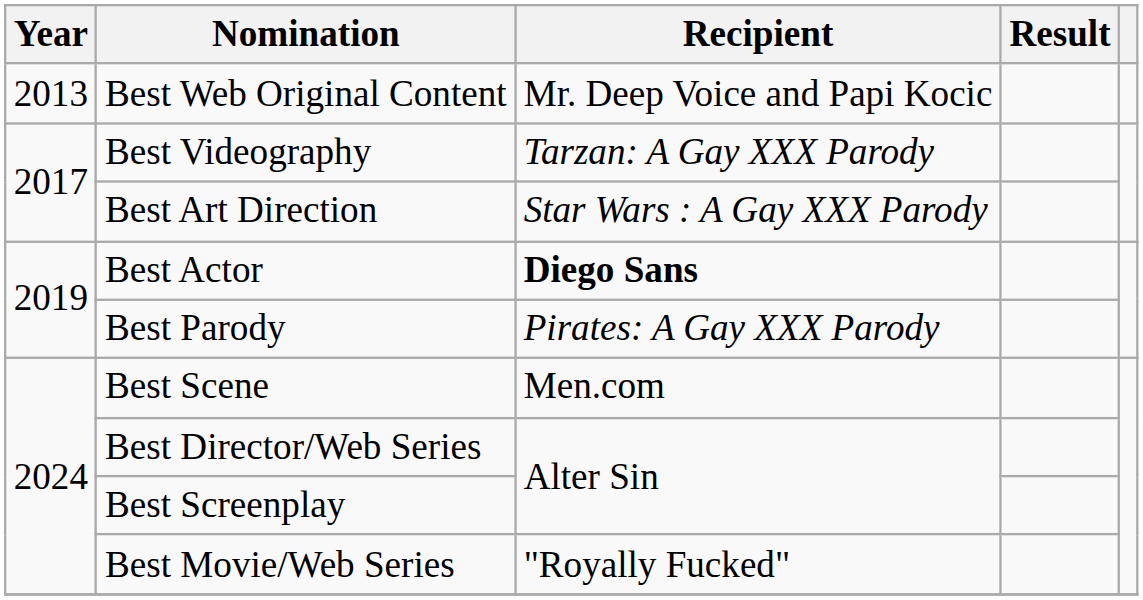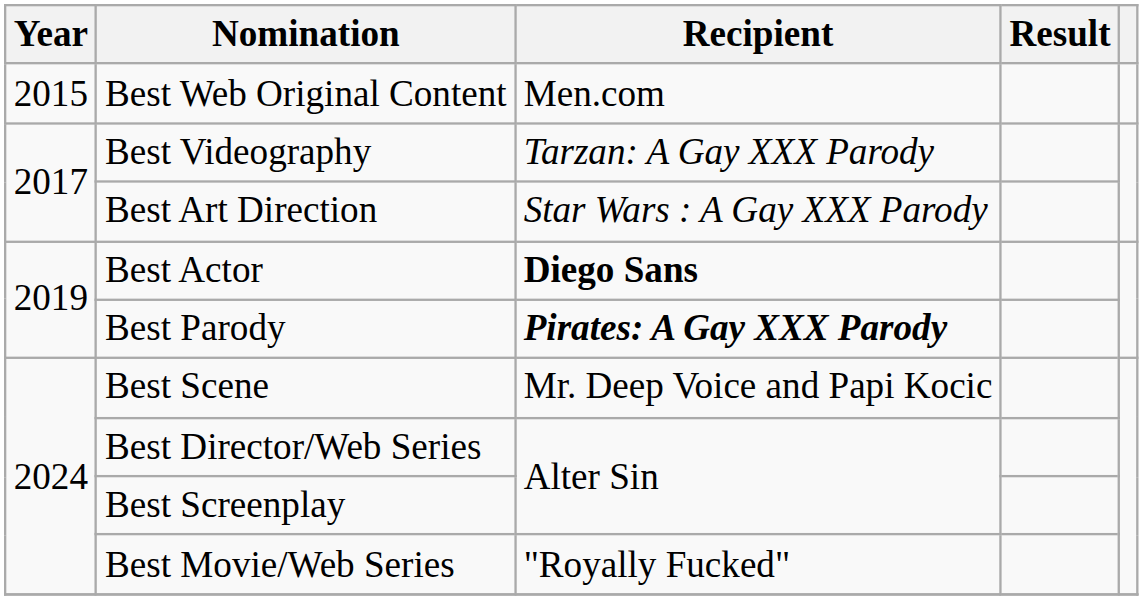Best Web Original Content | Year: 2013 -> 2015
Best Web Original Content | Recipient: Mr. Deep Voice and Papi Kocic -> Men.com
Best Parody | Recipient: normal -> bold
Best Scene | Recipient: Men.com -> Mr. Deep Voice and Papi Kocic
